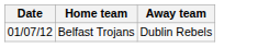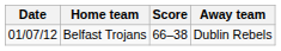+ column: Score | 66–38
